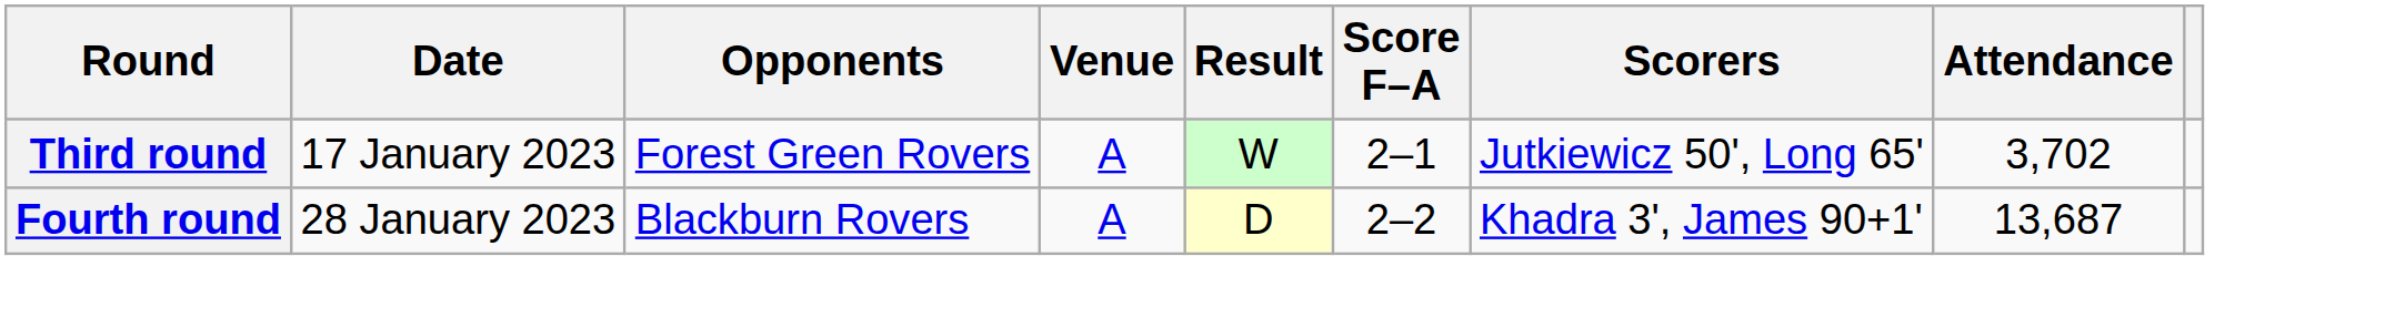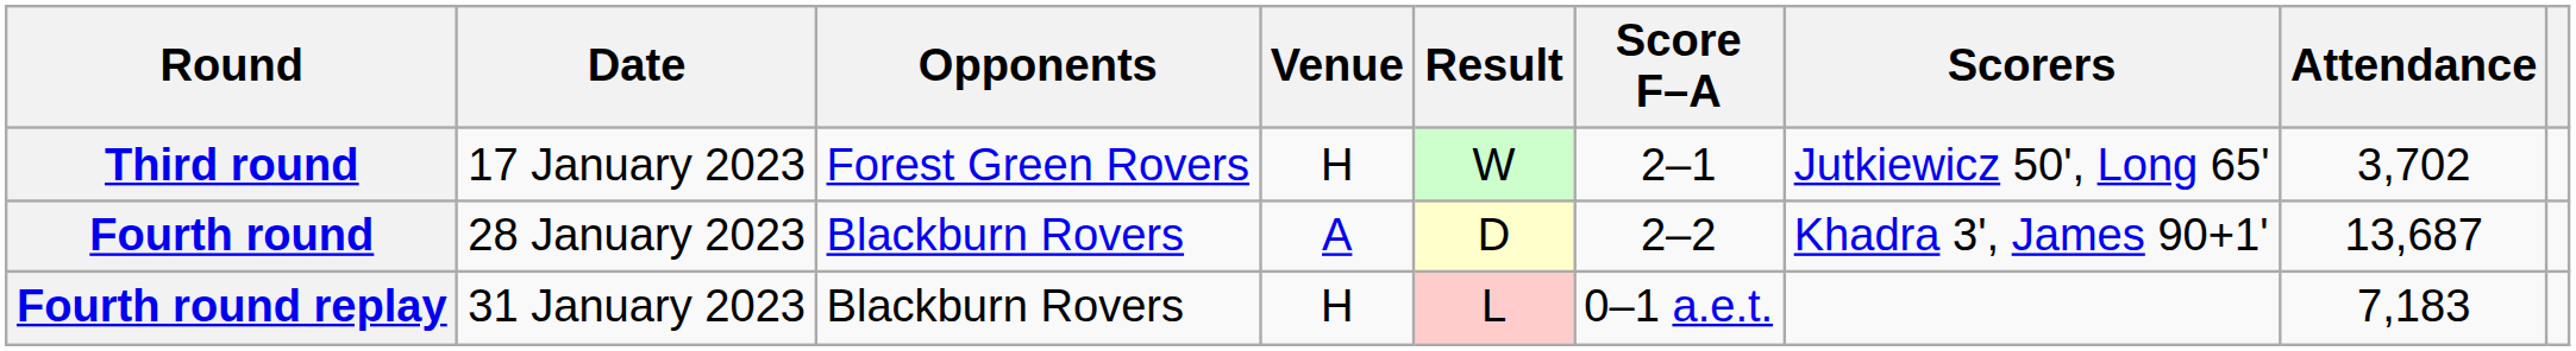Third round | Venue: A -> H
+ row: Fourth round replay | 31 January 2023 | Blackburn Rovers | H | L | 0–1 a.e.t. | 7,183
